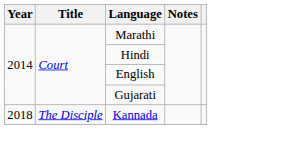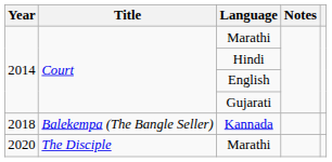Kannada | Title: The Disciple -> Balekempa (The Bangle Seller)
+ row: 2020 | The Disciple | Marathi
